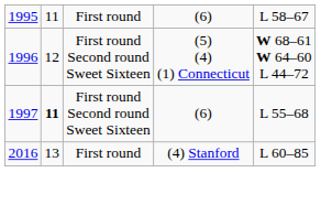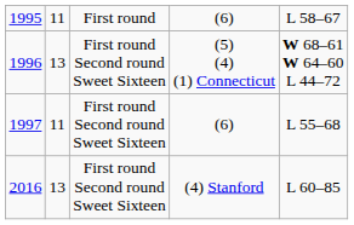(5) (4) (1) Connecticut | column 2: 12 -> 13
1997 / (6) | column 2: bold -> normal
(4) Stanford | column 3: First round -> First round Second round Sweet Sixteen
